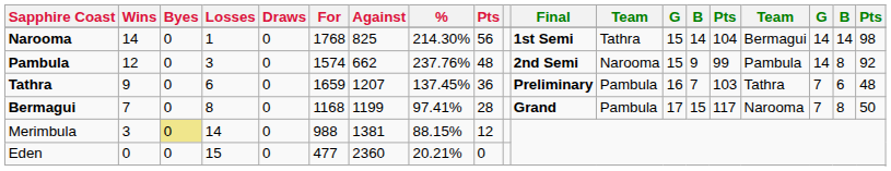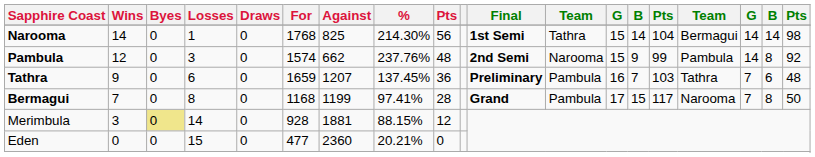Merimbula | For: 988 -> 928
Merimbula | Against: 1381 -> 1881
